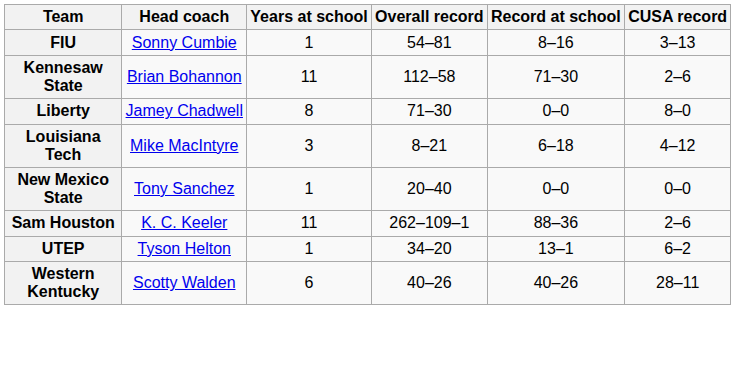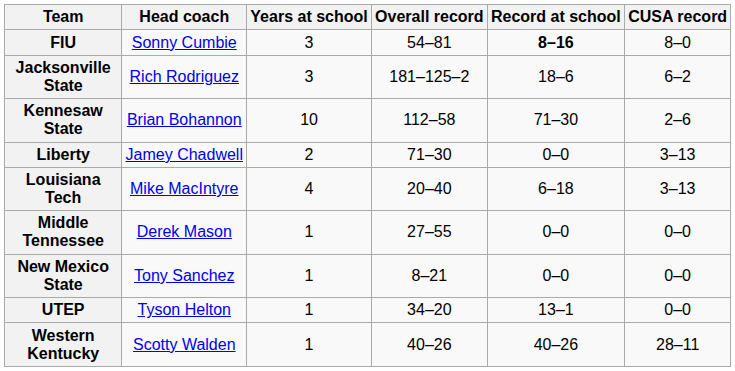FIU | Years at school: 1 -> 3
FIU | Record at school: normal -> bold
FIU | CUSA record: 3–13 -> 8–0
+ row: Jacksonville State | Rich Rodriguez | 3 | 181–125–2 | 18–6 | 6–2
Kennesaw State | Years at school: 11 -> 10
Liberty | Years at school: 8 -> 2
Liberty | CUSA record: 8–0 -> 3–13
Louisiana Tech | Years at school: 3 -> 4
Louisiana Tech | Overall record: 8–21 -> 20–40
Louisiana Tech | CUSA record: 4–12 -> 3–13
+ row: Middle Tennessee | Derek Mason | 1 | 27–55 | 0–0 | 0–0
New Mexico State | Overall record: 20–40 -> 8–21
- row: Sam Houston | K. C. Keeler | 11 | 262–109–1 | 88–36 | 2–6
UTEP | CUSA record: 6–2 -> 0–0
Western Kentucky | Years at school: 6 -> 1
